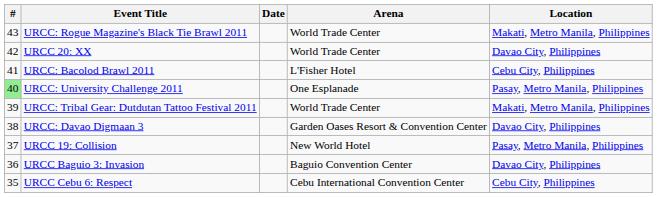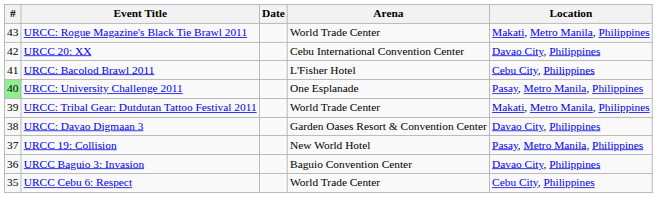URCC 20: XX | Arena: World Trade Center -> Cebu International Convention Center
URCC Cebu 6: Respect | Arena: Cebu International Convention Center -> World Trade Center
